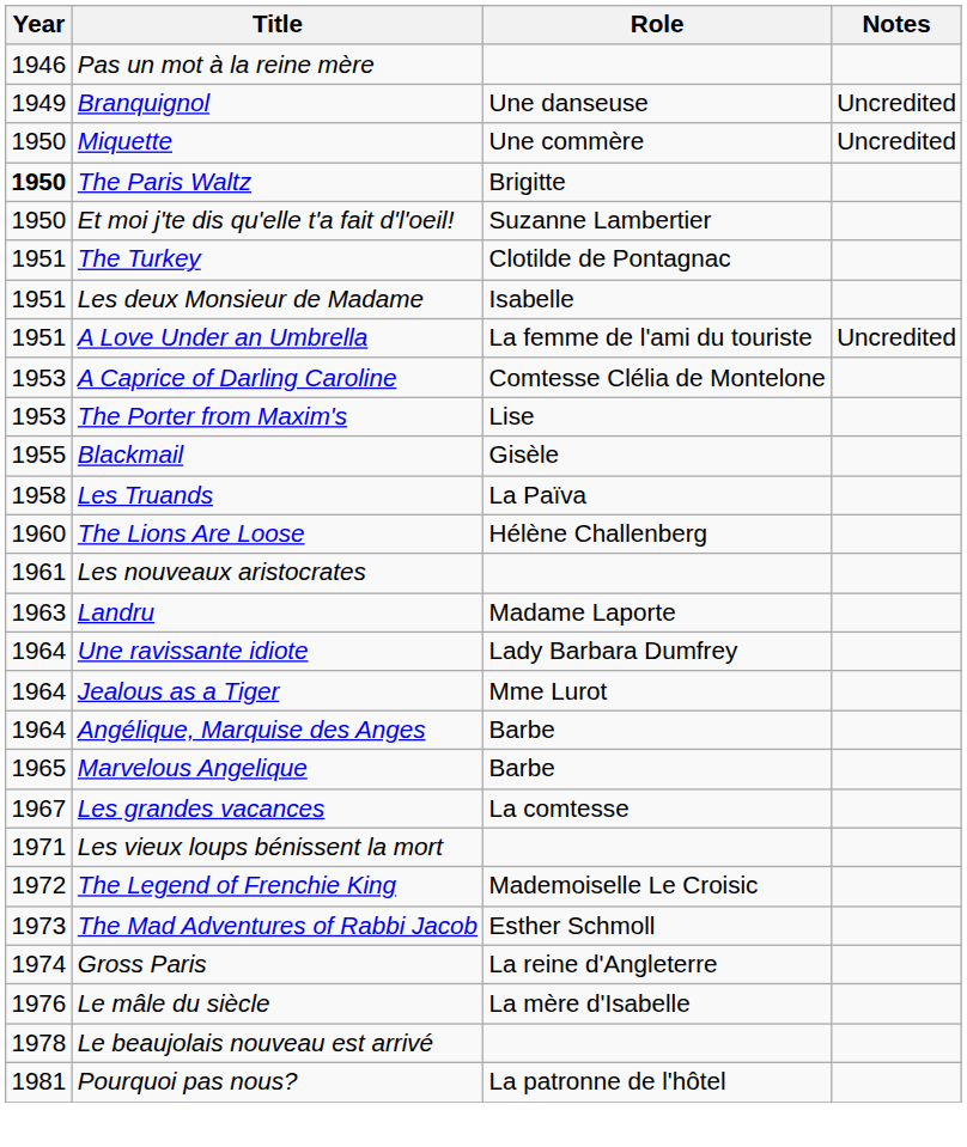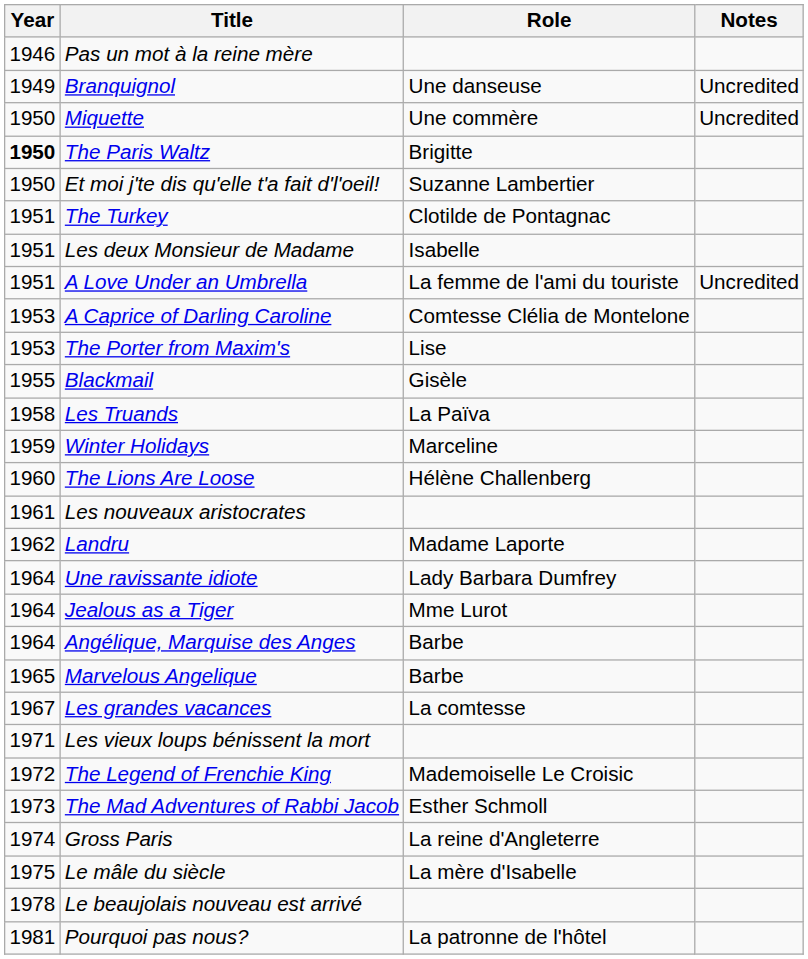+ row: 1959 | Winter Holidays | Marceline
Landru | Year: 1963 -> 1962
Le mâle du siècle | Year: 1976 -> 1975
